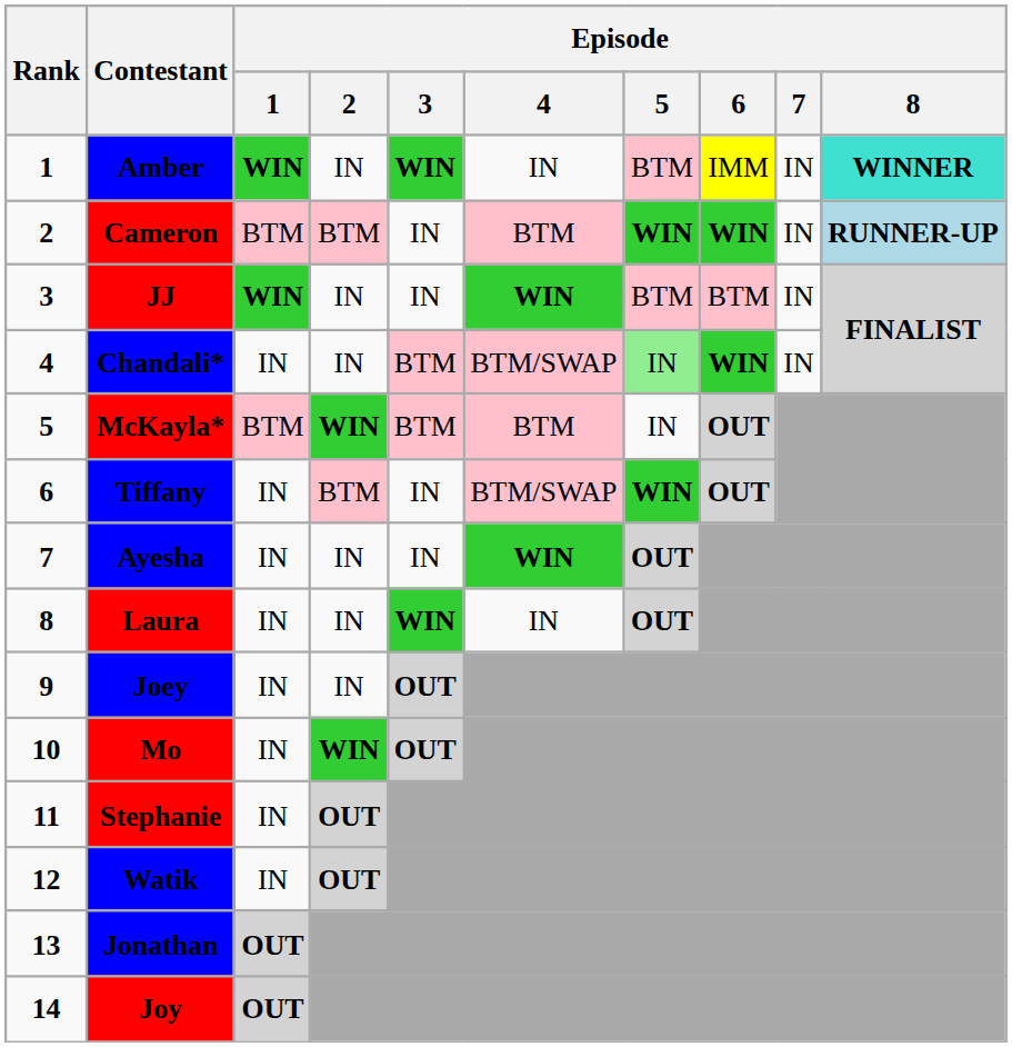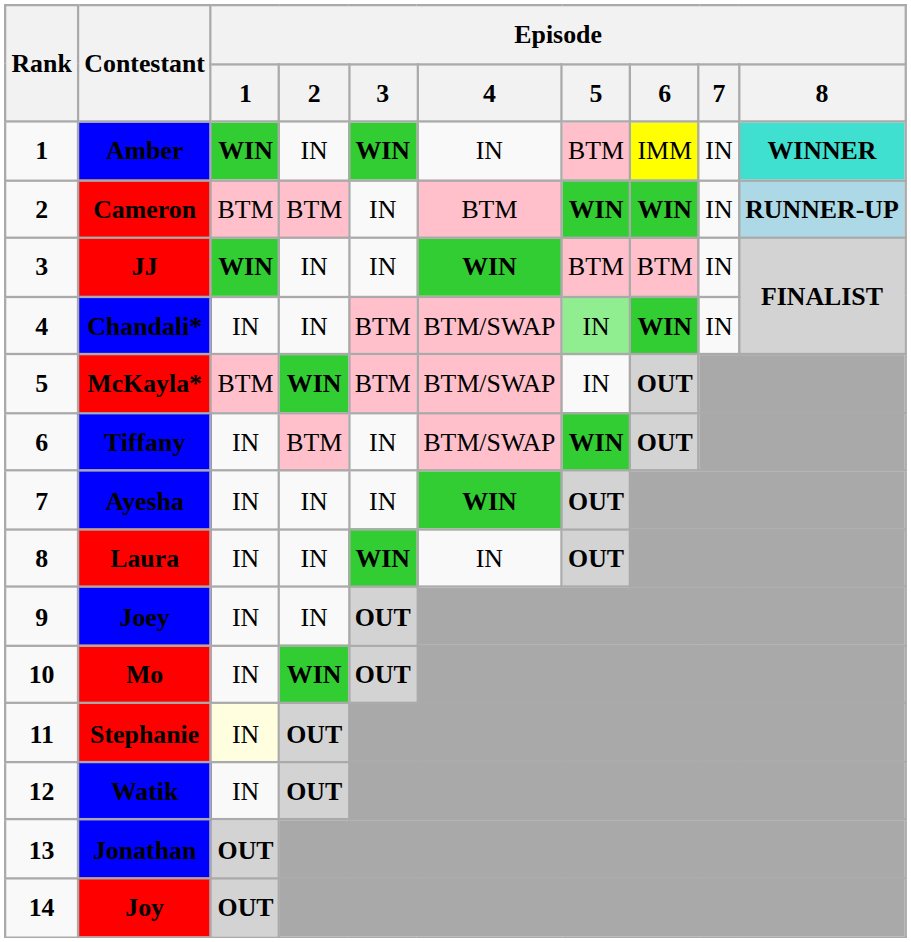McKayla* | Episode / 4: BTM -> BTM/SWAP
Stephanie | Episode / 1: no background -> lightyellow background
